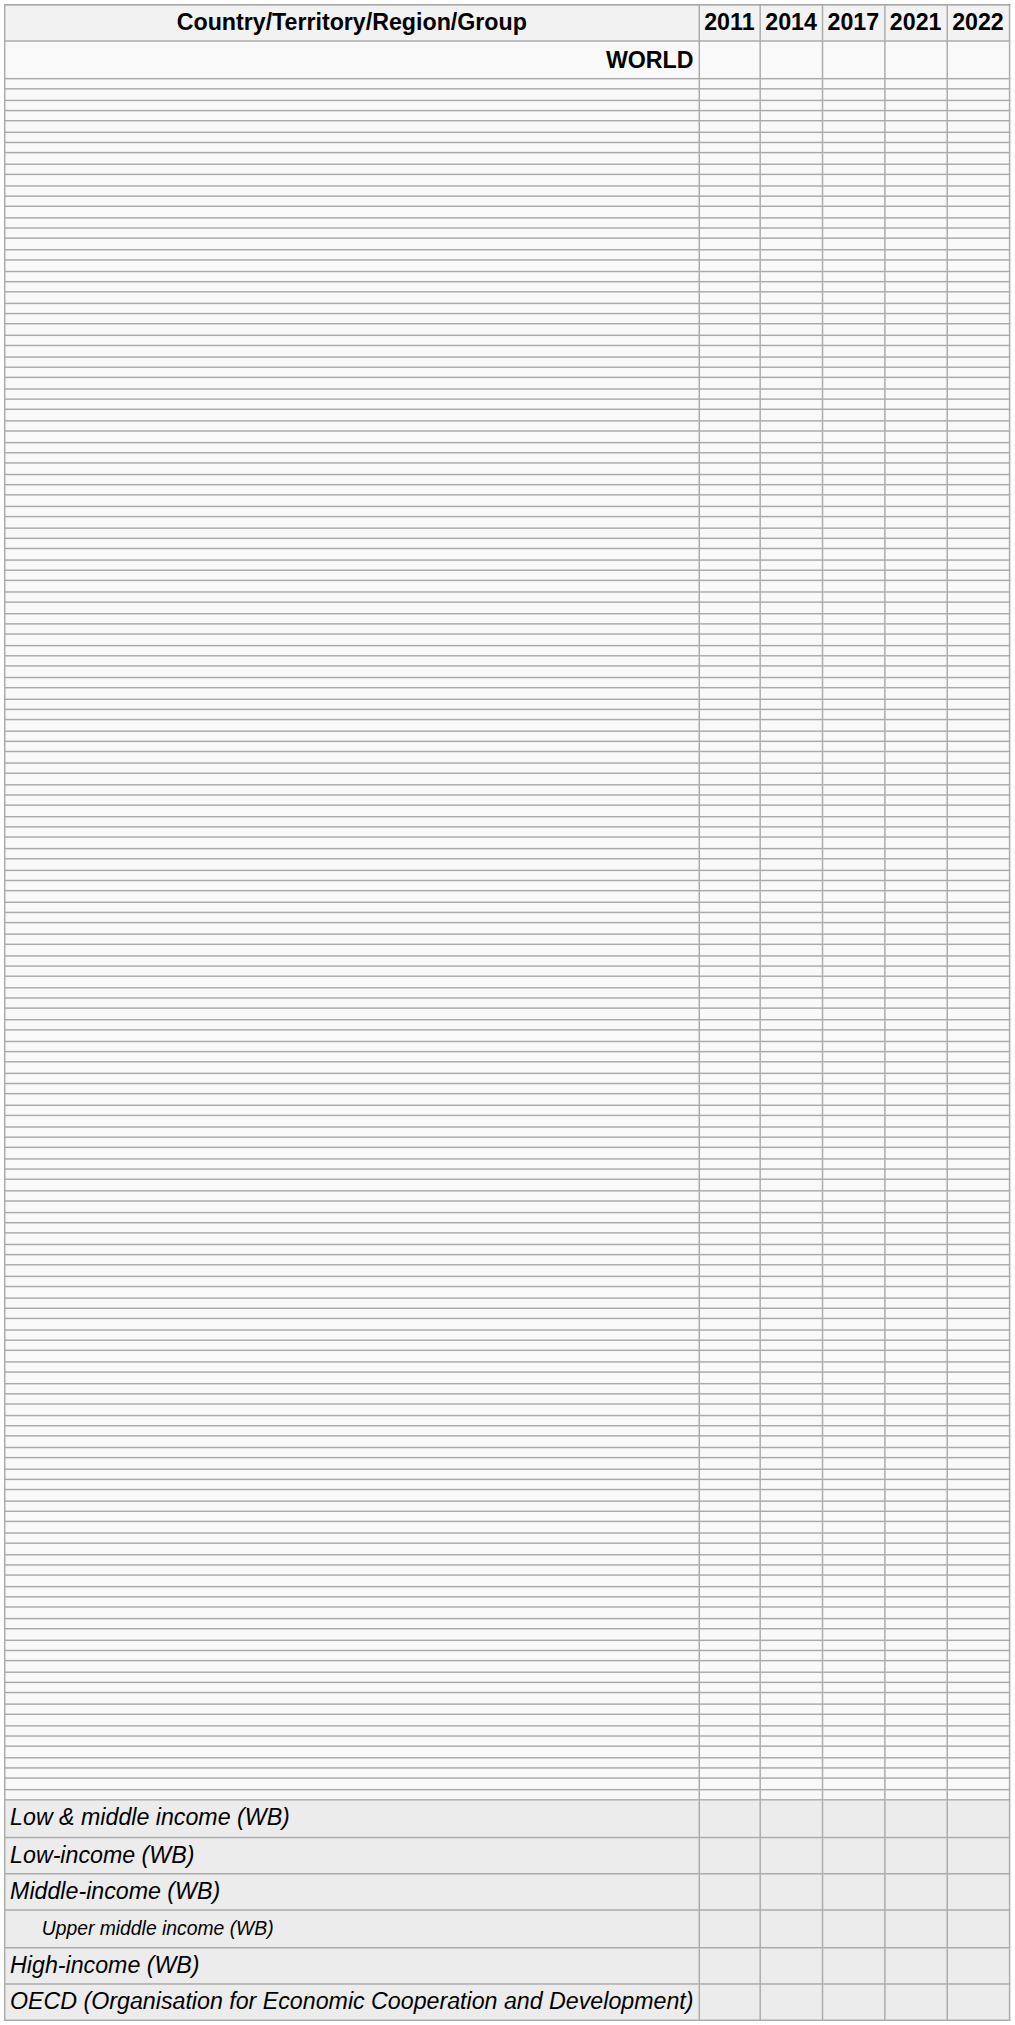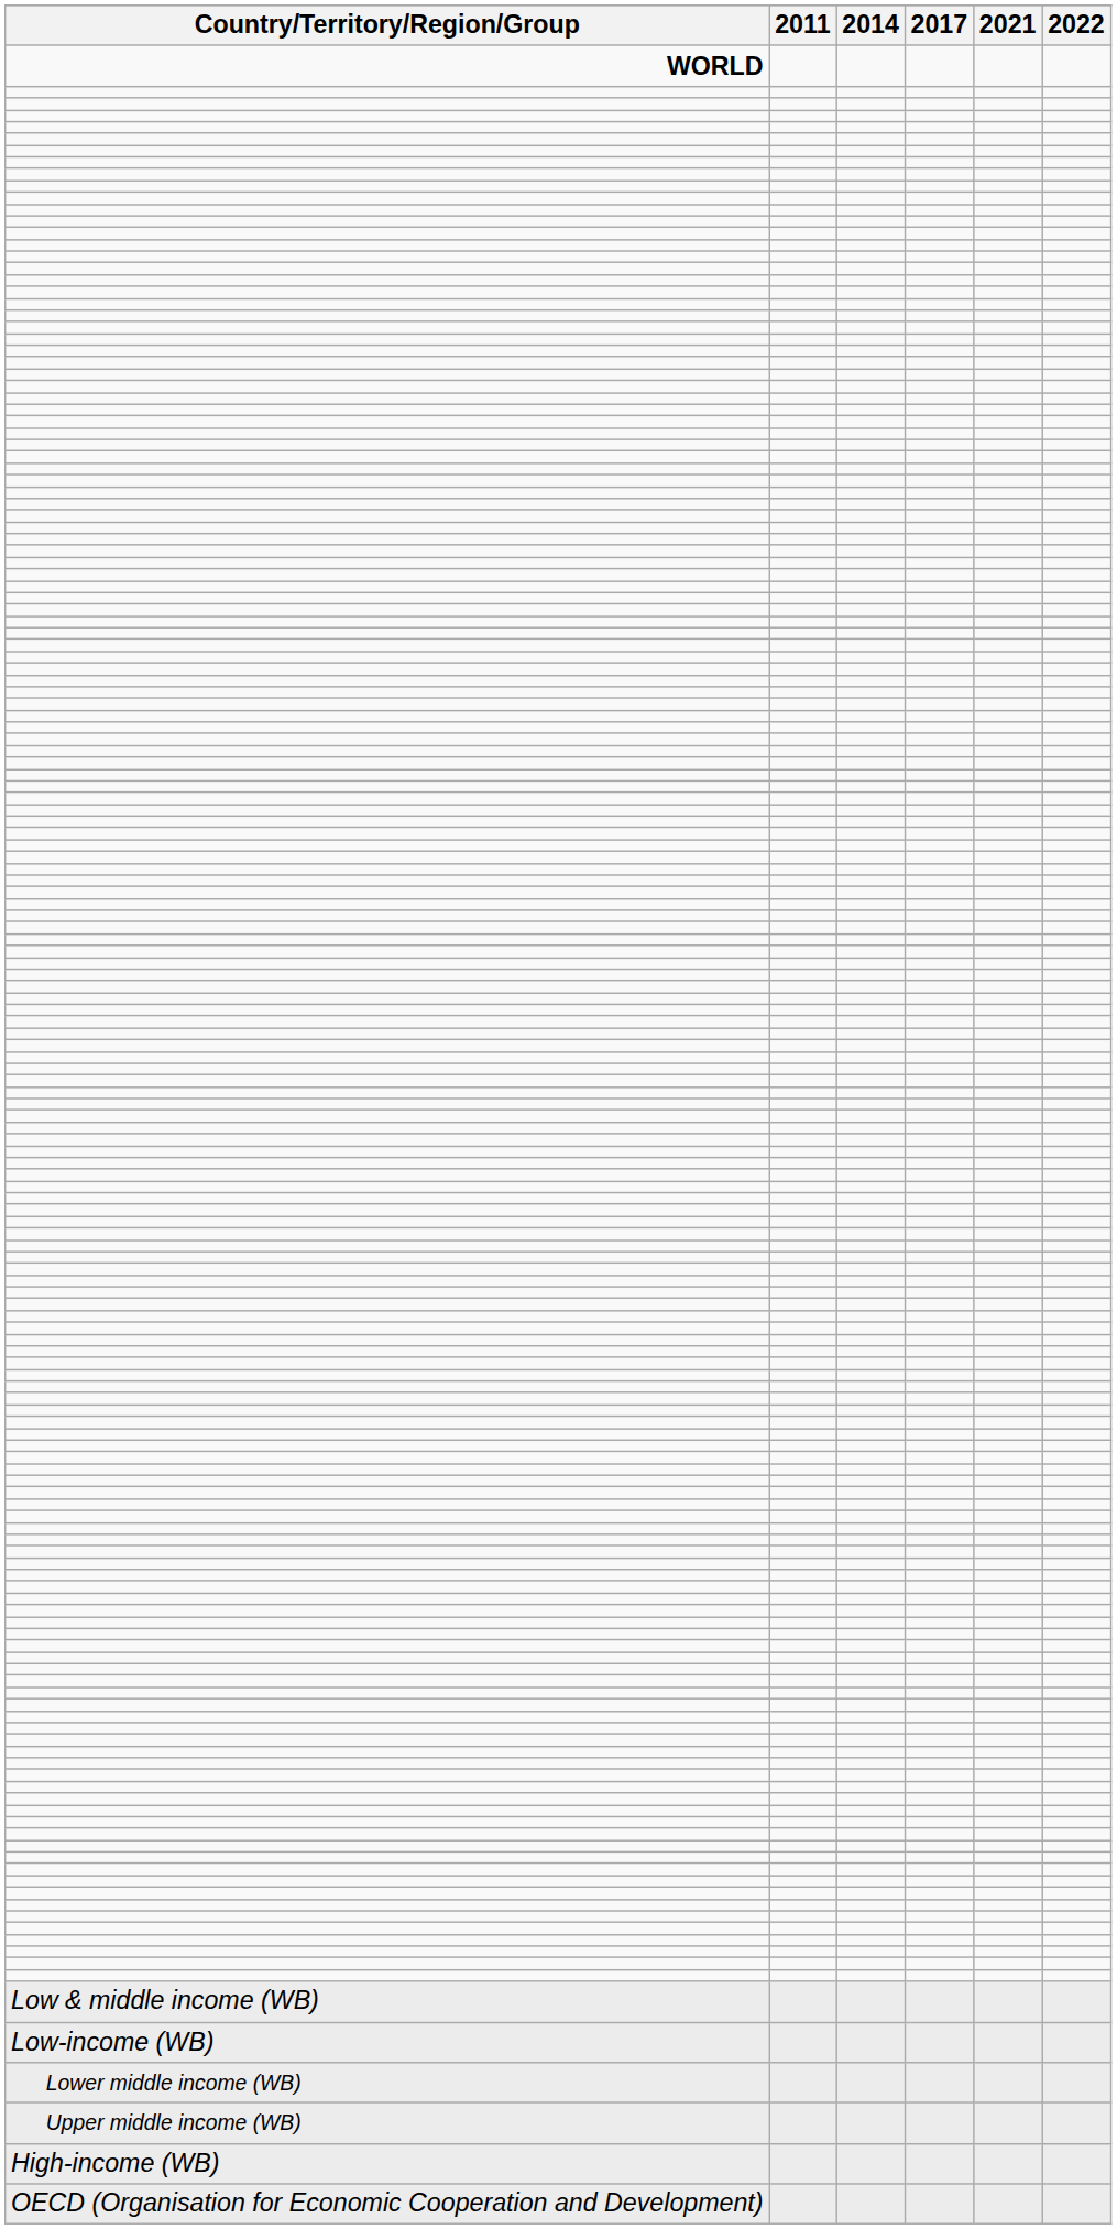- row: Middle-income (WB)
+ row: Lower middle income (WB)
